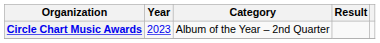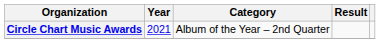Circle Chart Music Awards | Year: 2023 -> 2021
